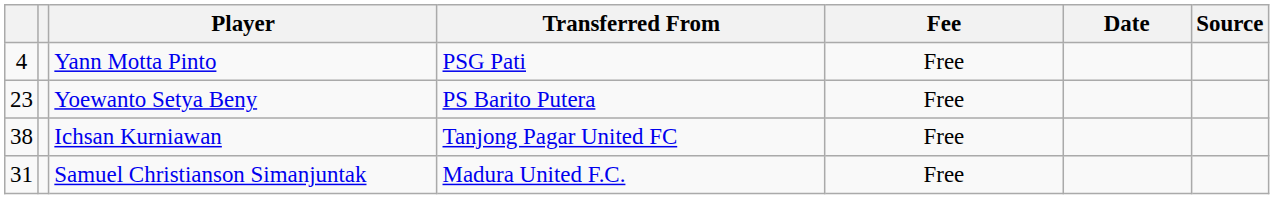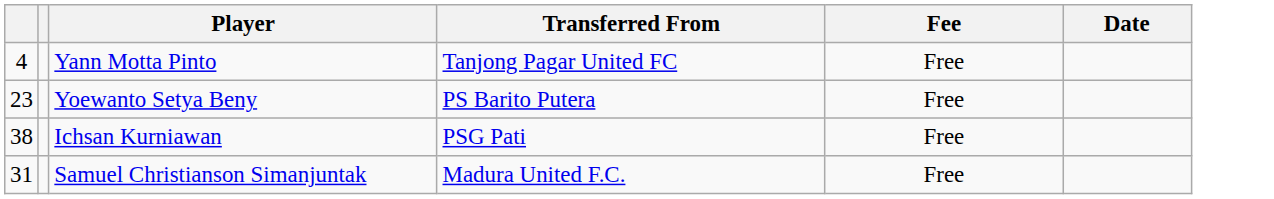- column: Source
Yann Motta Pinto | Transferred From: PSG Pati -> Tanjong Pagar United FC
Ichsan Kurniawan | Transferred From: Tanjong Pagar United FC -> PSG Pati
